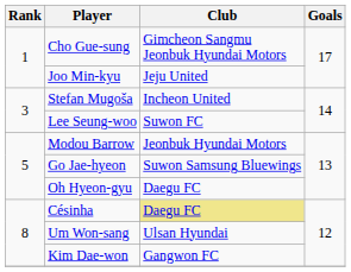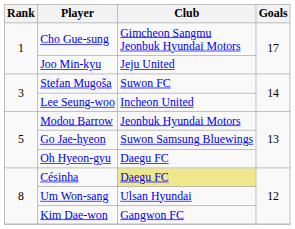Stefan Mugoša | Club: Incheon United -> Suwon FC
Lee Seung-woo | Club: Suwon FC -> Incheon United
